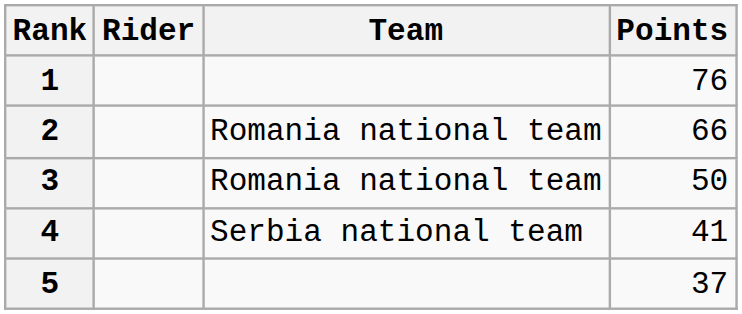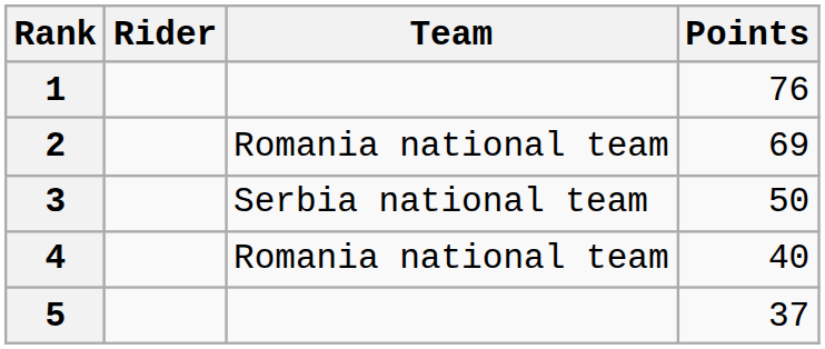2 | Points: 66 -> 69
3 | Team: Romania national team -> Serbia national team
4 | Team: Serbia national team -> Romania national team
4 | Points: 41 -> 40
